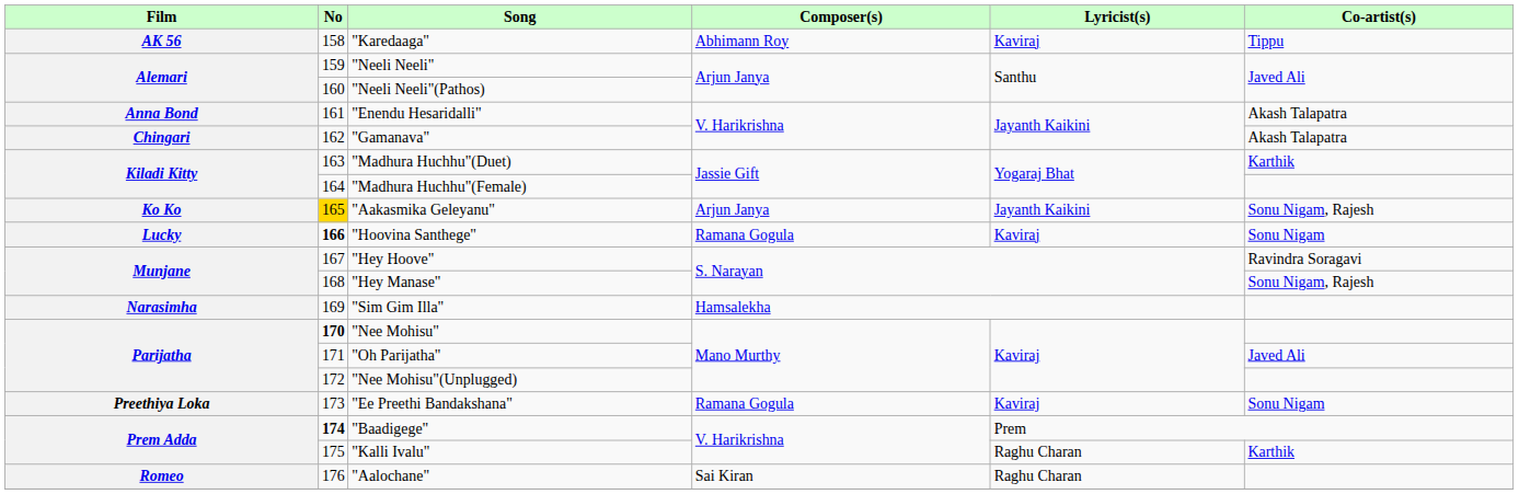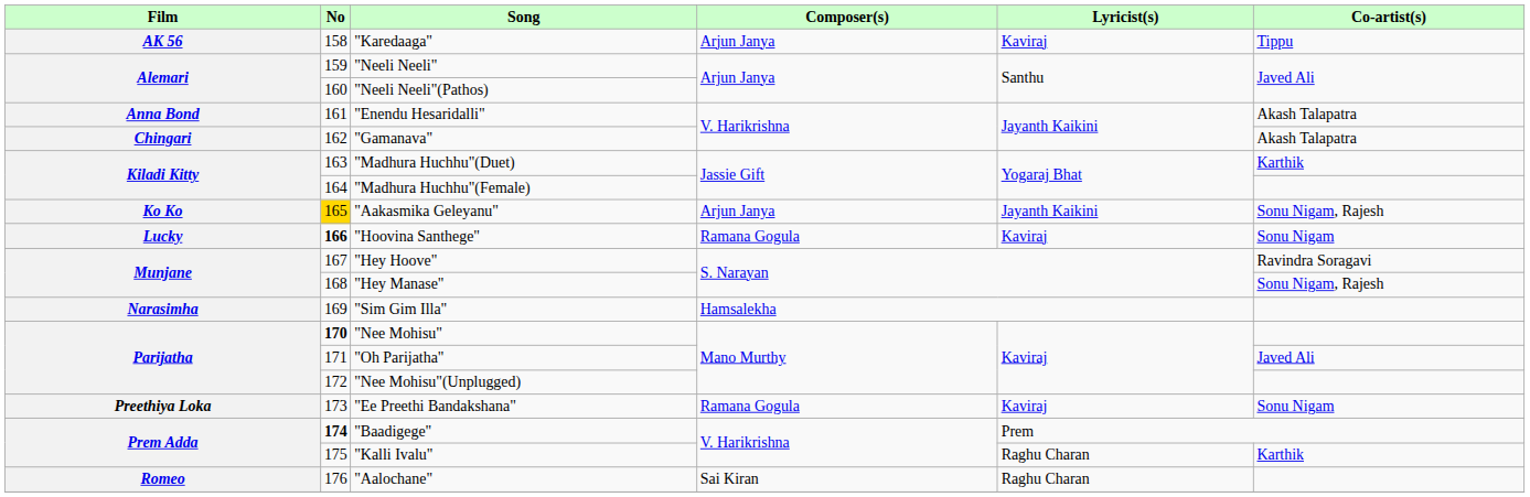"Karedaaga" | Composer(s): Abhimann Roy -> Arjun Janya
